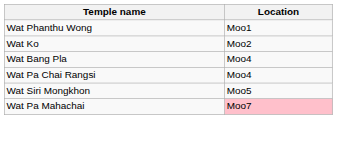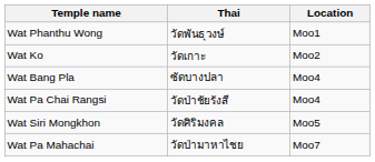+ column: Thai | วัดพันธุวงษ์ | วัดเกาะ | ซัดบางปลา | วัดป่าชัยรังสี | วัดศิริมงคล | วัดป่ามาหาไชย
Wat Pa Mahachai | Location: pink background -> no background
